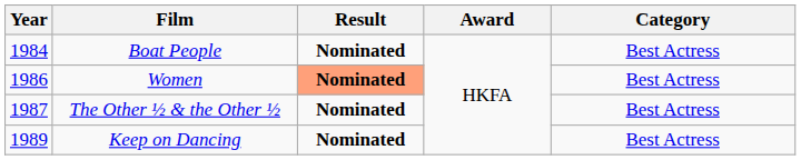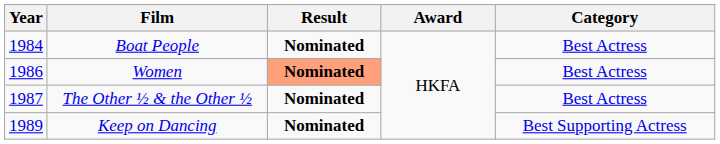Keep on Dancing | Category: Best Actress -> Best Supporting Actress
